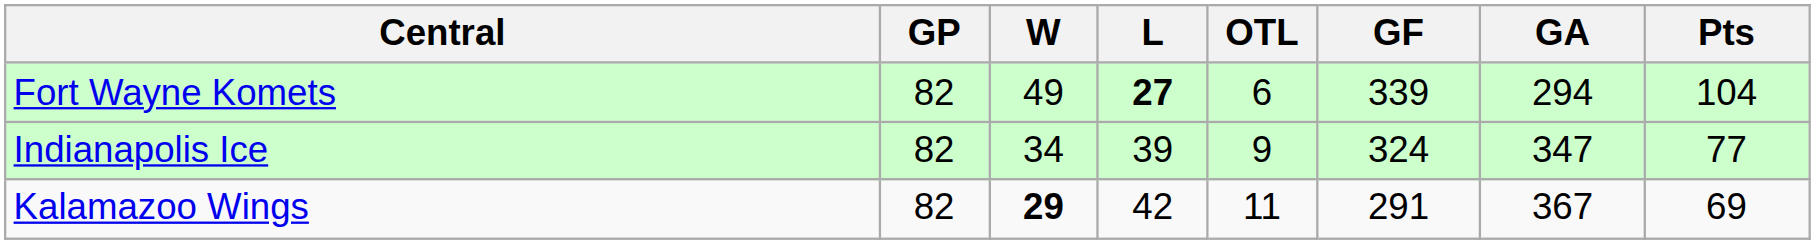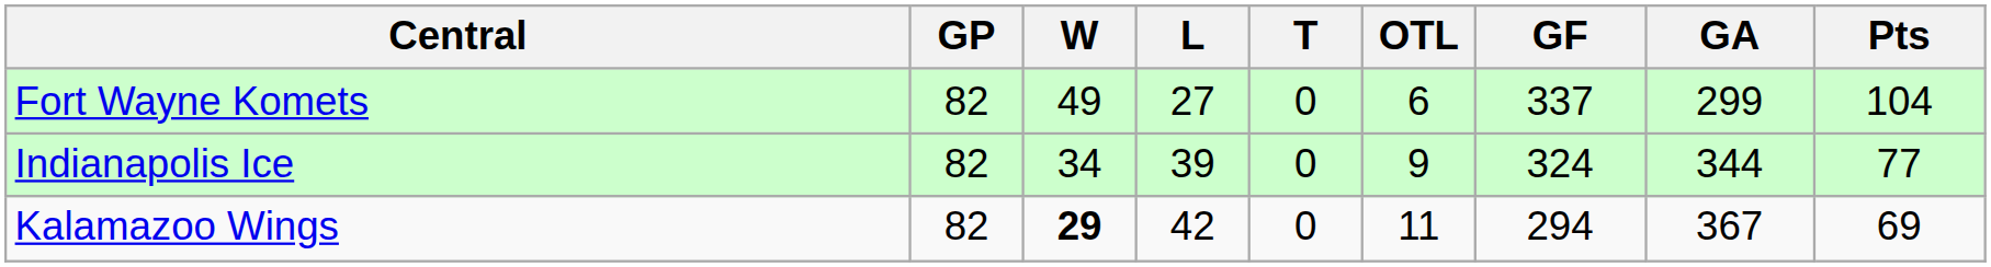+ column: T | 0 | 0 | 0
Fort Wayne Komets | L: bold -> normal
Fort Wayne Komets | GF: 339 -> 337
Fort Wayne Komets | GA: 294 -> 299
Indianapolis Ice | GA: 347 -> 344
Kalamazoo Wings | GF: 291 -> 294
